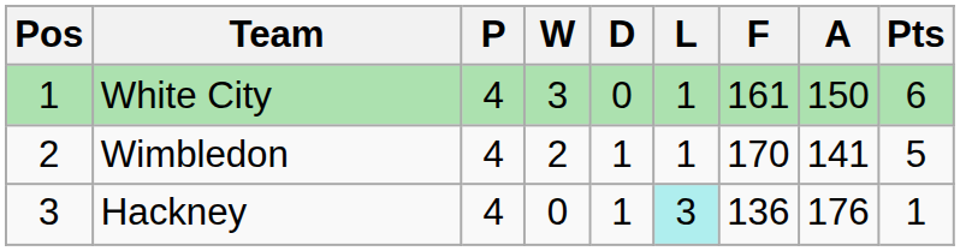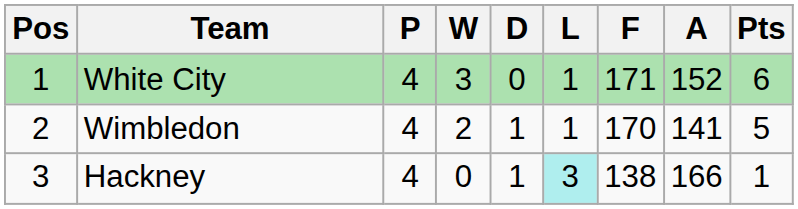White City | F: 161 -> 171
White City | A: 150 -> 152
Hackney | F: 136 -> 138
Hackney | A: 176 -> 166
